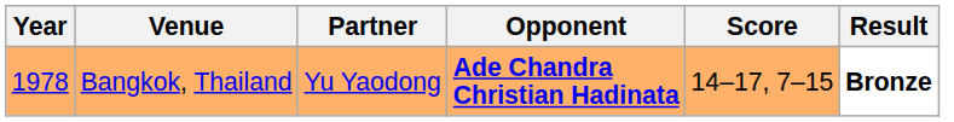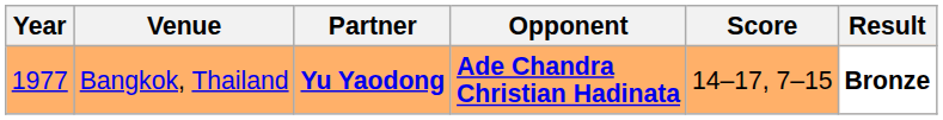Bangkok, Thailand | Year: 1978 -> 1977
Bangkok, Thailand | Partner: normal -> bold
